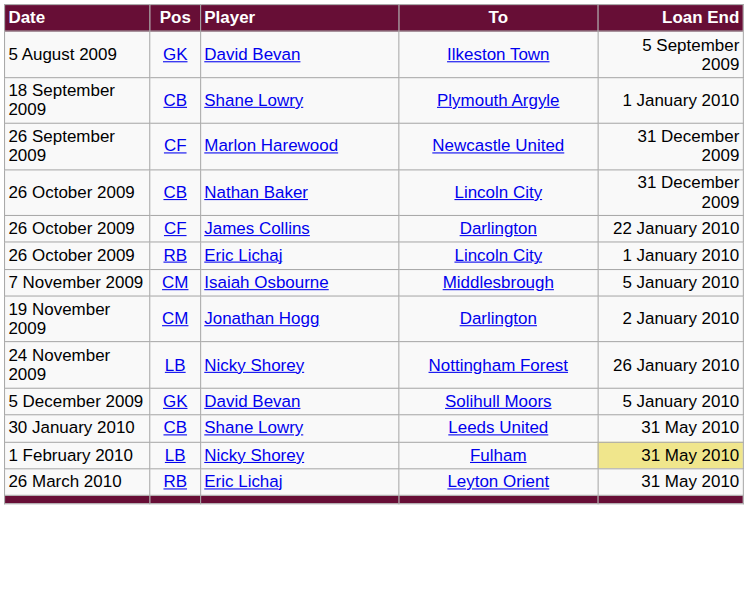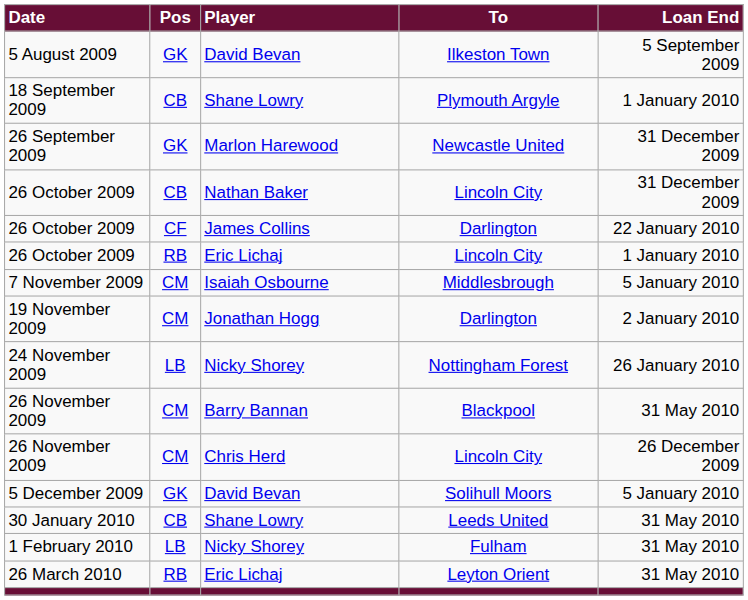26 September 2009 | Pos: CF -> GK
+ row: 26 November 2009 | CM | Barry Bannan | Blackpool | 31 May 2010
+ row: 26 November 2009 | CM | Chris Herd | Lincoln City | 26 December 2009
1 February 2010 | Loan End: khaki background -> no background
